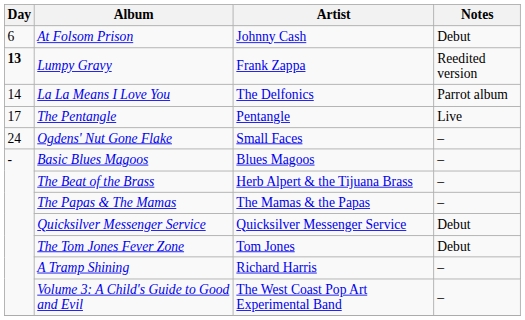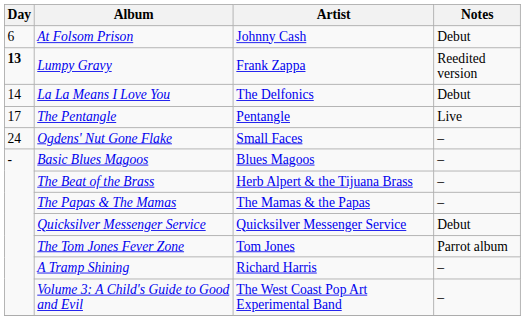La La Means I Love You | Notes: Parrot album -> Debut
The Tom Jones Fever Zone | Notes: Debut -> Parrot album
